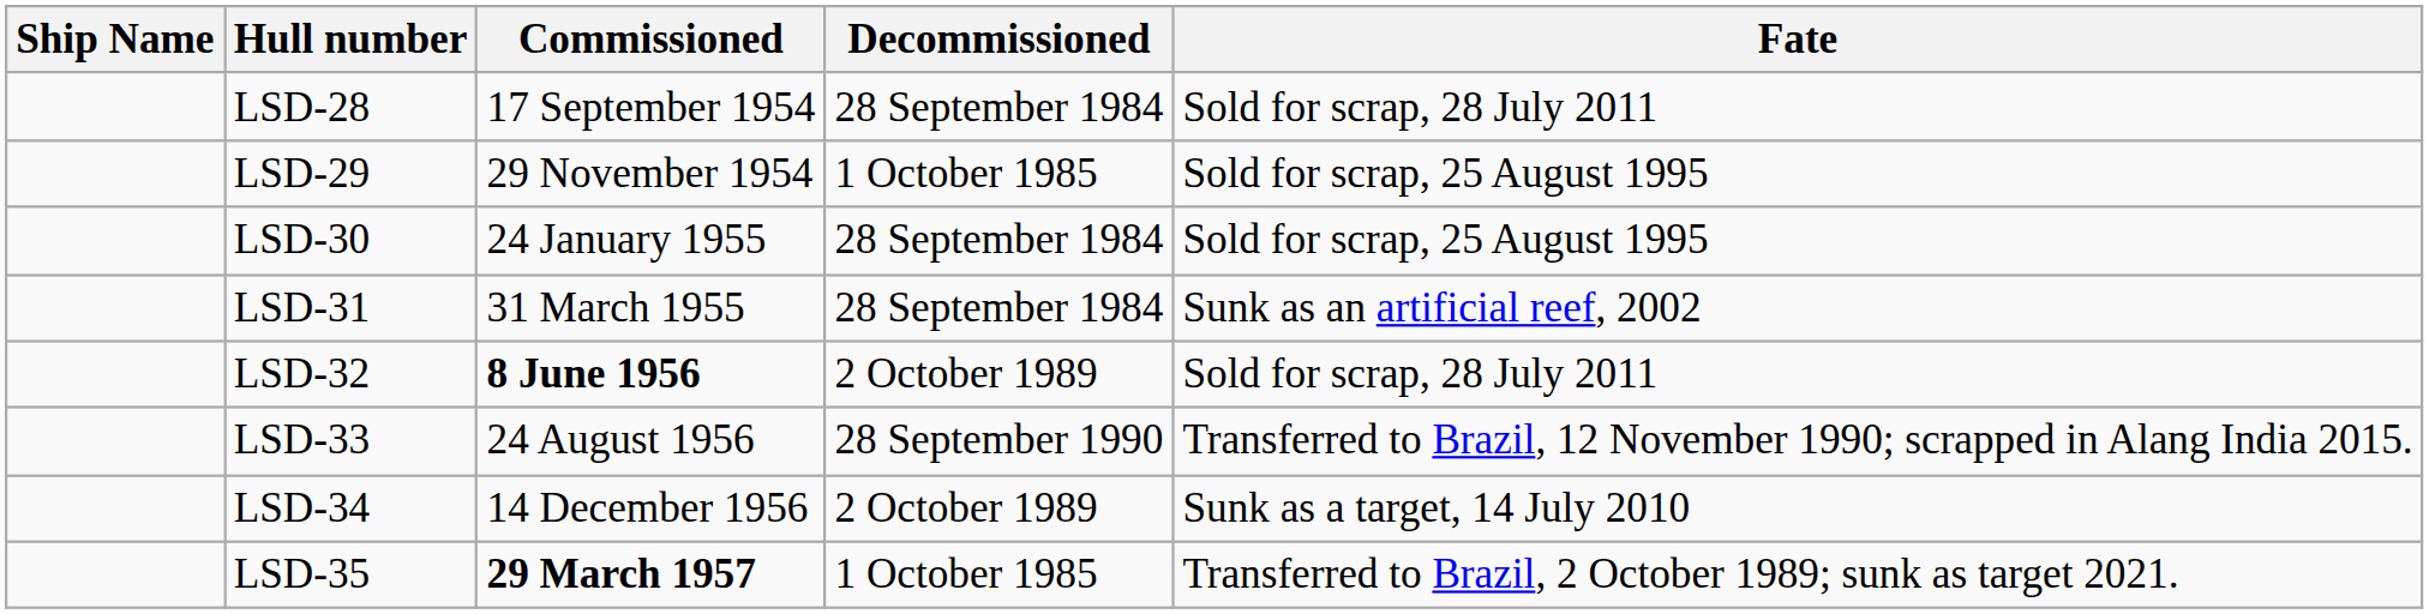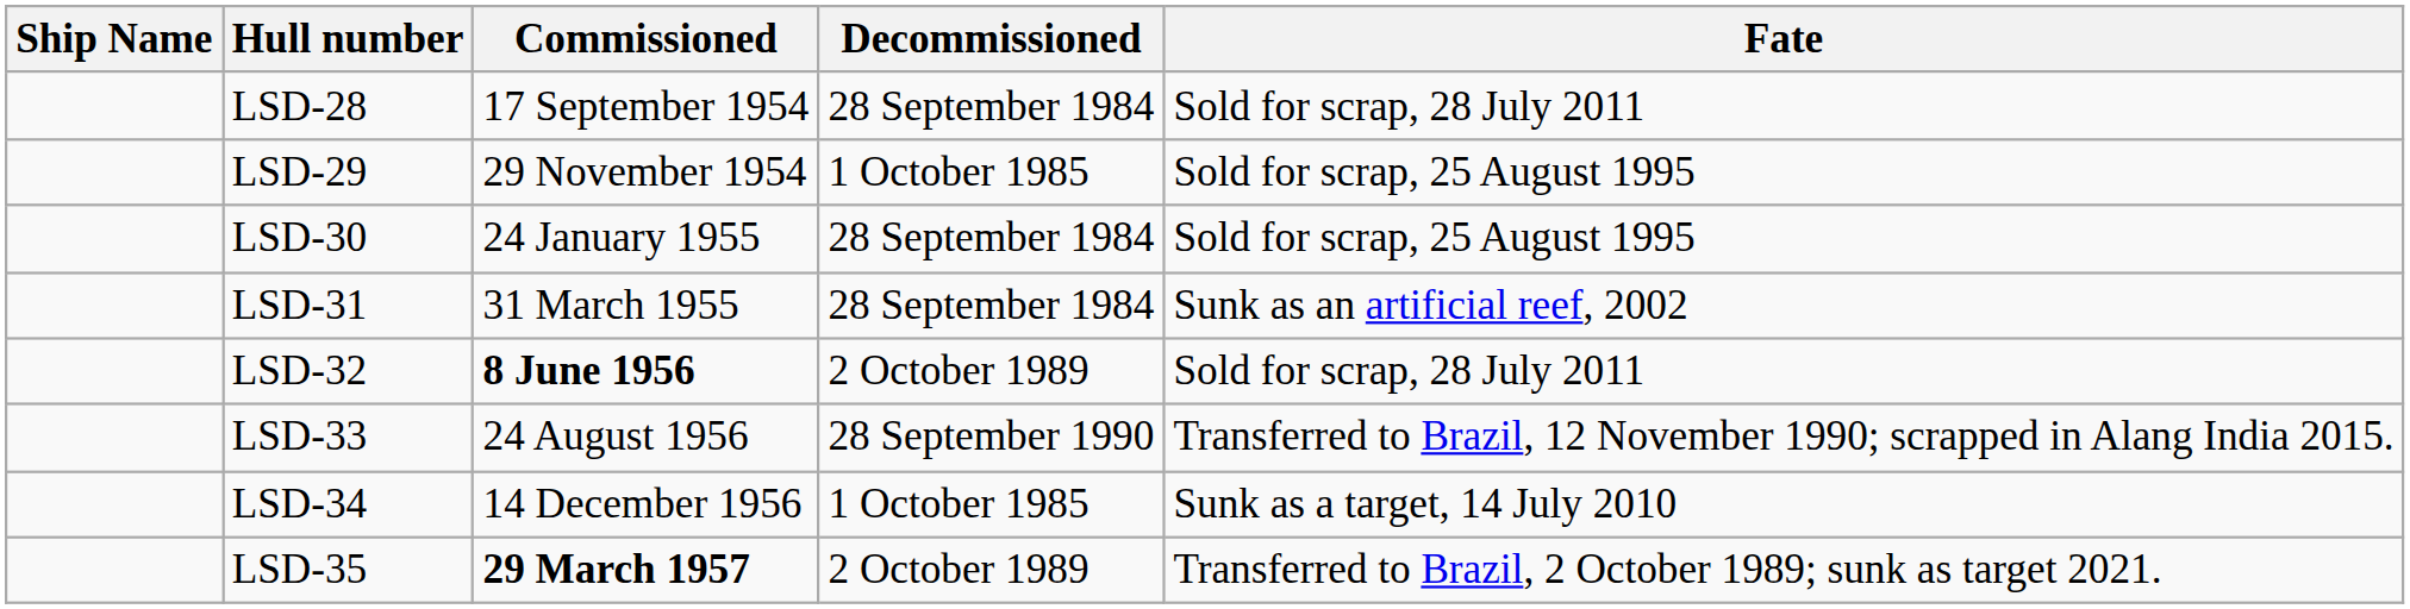LSD-34 | Decommissioned: 2 October 1989 -> 1 October 1985
LSD-35 | Decommissioned: 1 October 1985 -> 2 October 1989
